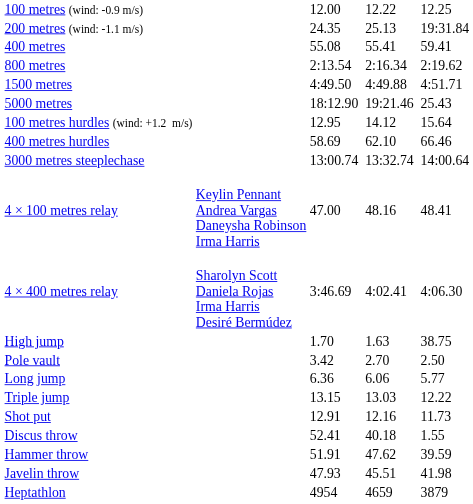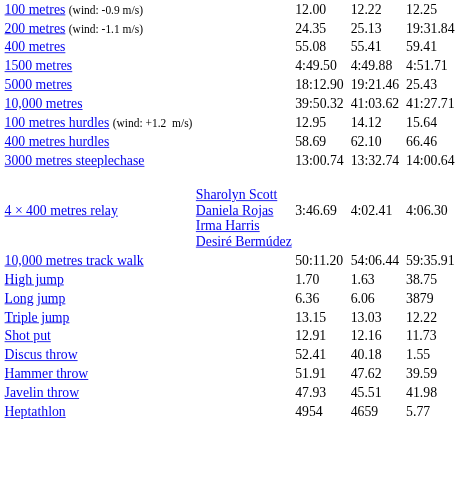- row: 800 metres | 2:13.54 | 2:16.34 | 2:19.62
+ row: 10,000 metres | 39:50.32 | 41:03.62 | 41:27.71
- row: 4 × 100 metres relay | Keylin Pennant Andrea Vargas Daneysha Robinson Irma Harris | 47.00 | 48.16 | 48.41
+ row: 10,000 metres track walk | 50:11.20 | 54:06.44 | 59:35.91
- row: Pole vault | 3.42 | 2.70 | 2.50
Long jump | column 7: 5.77 -> 3879
Heptathlon | column 7: 3879 -> 5.77
